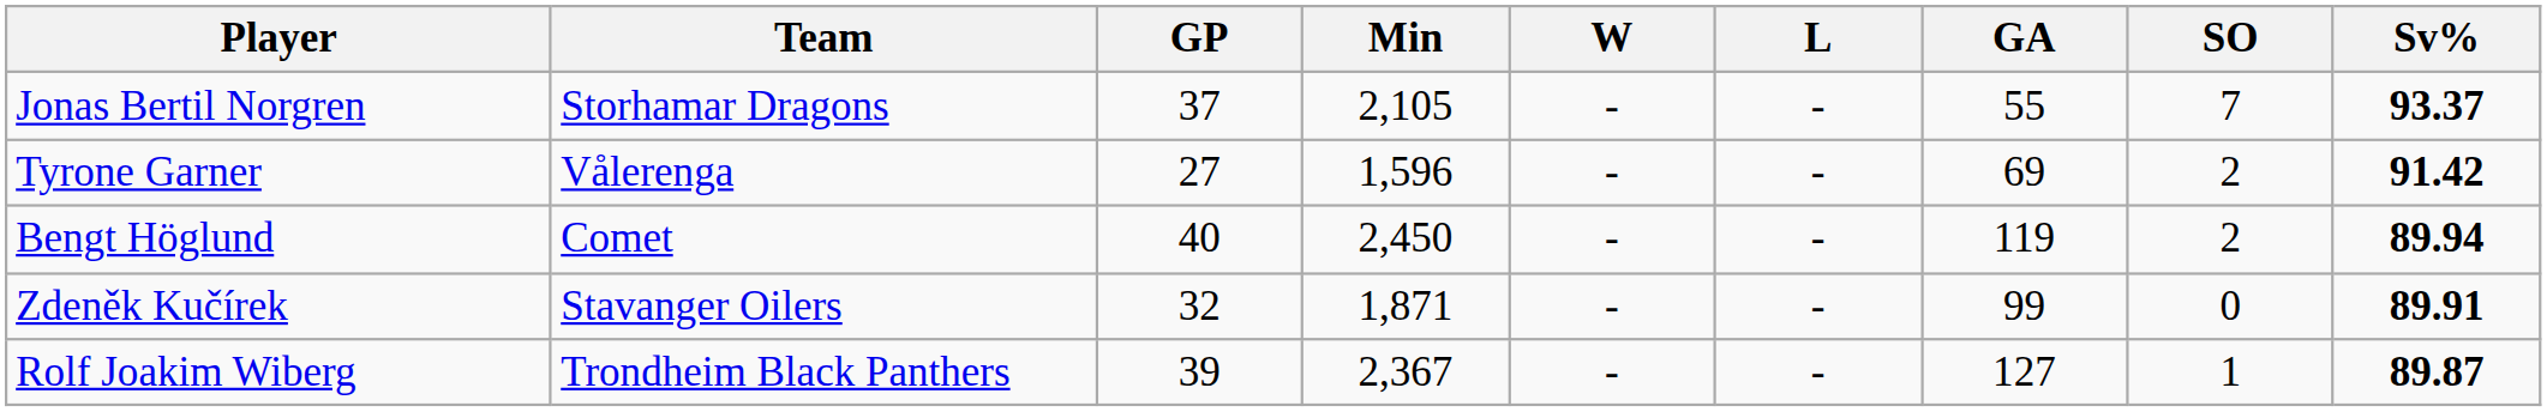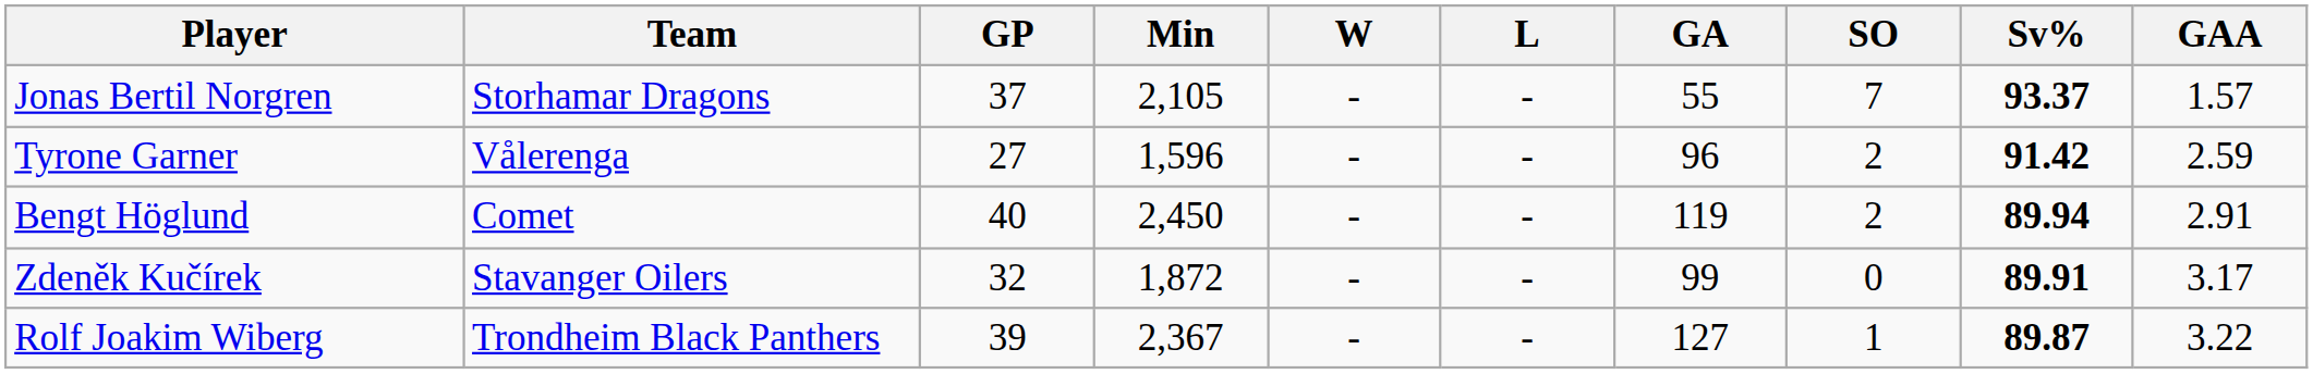+ column: GAA | 1.57 | 2.59 | 2.91 | 3.17 | 3.22
Tyrone Garner | GA: 69 -> 96
Zdeněk Kučírek | Min: 1,871 -> 1,872
